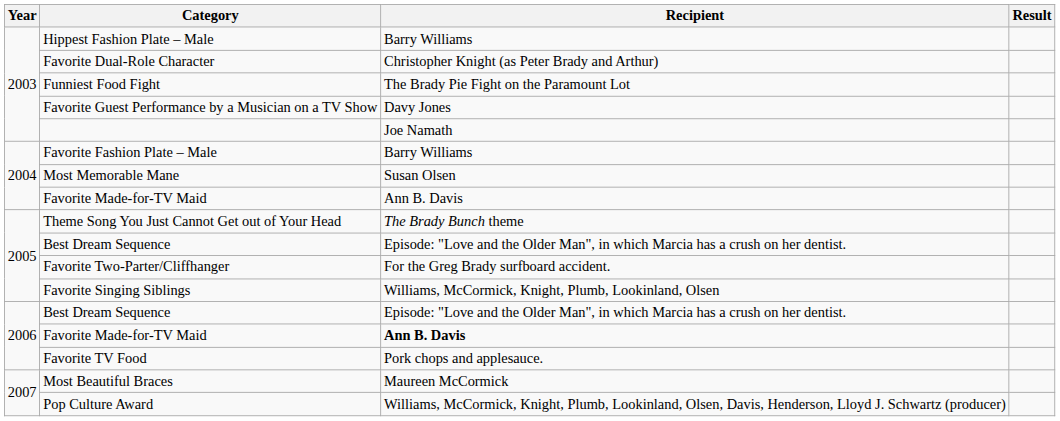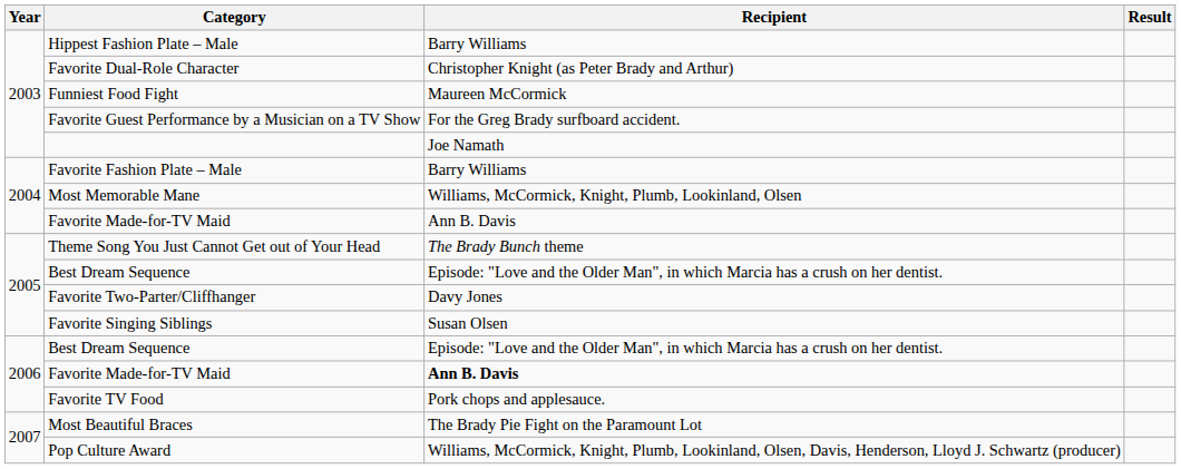Funniest Food Fight | Recipient: The Brady Pie Fight on the Paramount Lot -> Maureen McCormick
Favorite Guest Performance by a Musician on a TV Show | Recipient: Davy Jones -> For the Greg Brady surfboard accident.
Most Memorable Mane | Recipient: Susan Olsen -> Williams, McCormick, Knight, Plumb, Lookinland, Olsen
Favorite Two-Parter/Cliffhanger | Recipient: For the Greg Brady surfboard accident. -> Davy Jones
Favorite Singing Siblings | Recipient: Williams, McCormick, Knight, Plumb, Lookinland, Olsen -> Susan Olsen
Most Beautiful Braces | Recipient: Maureen McCormick -> The Brady Pie Fight on the Paramount Lot
